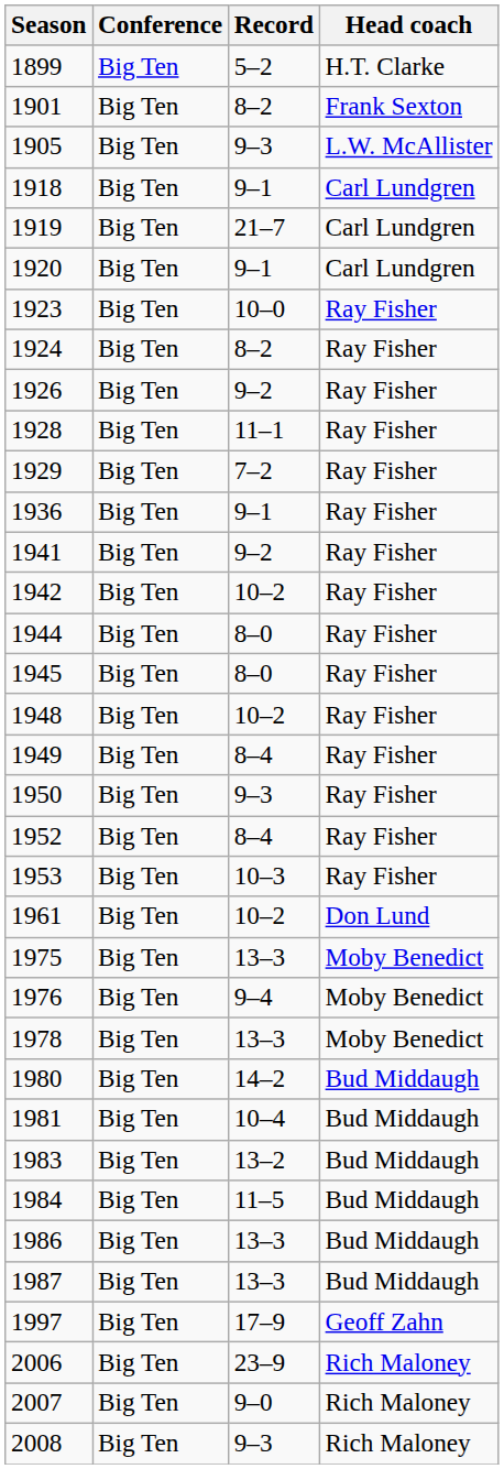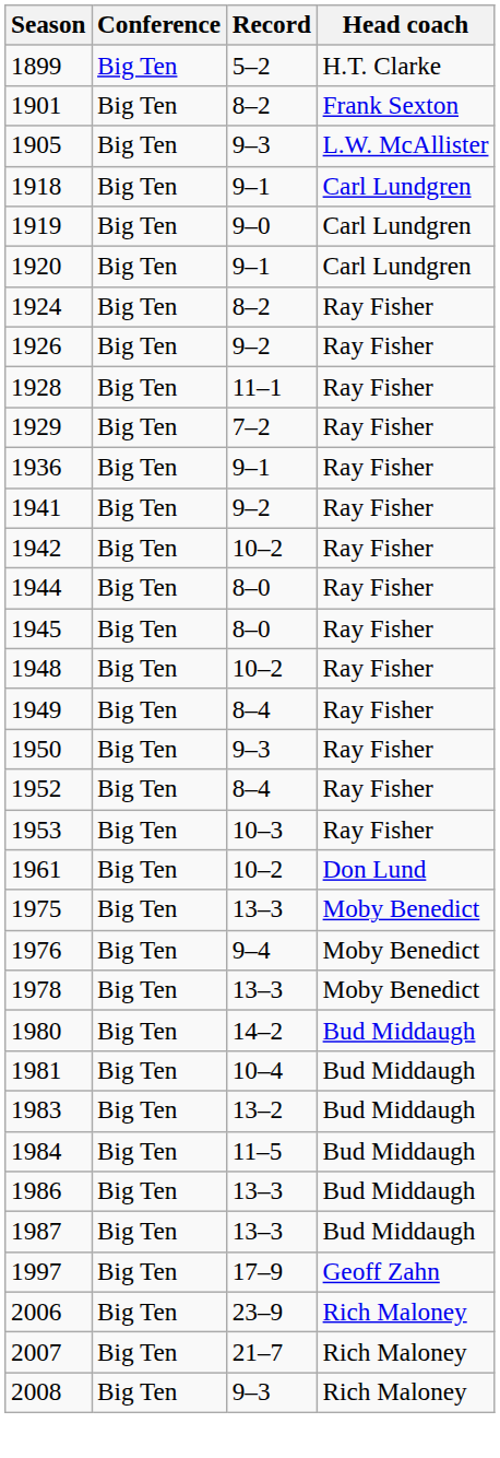1919 | Record: 21–7 -> 9–0
- row: 1923 | Big Ten | 10–0 | Ray Fisher
2007 | Record: 9–0 -> 21–7
